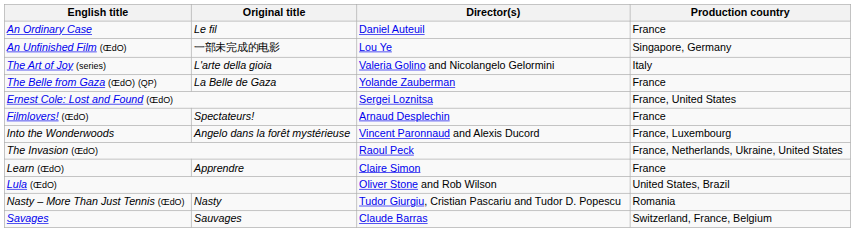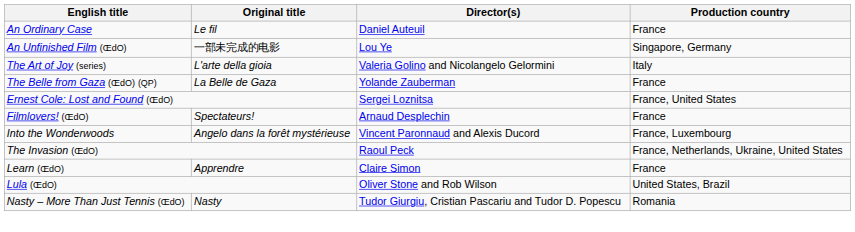- row: Savages | Sauvages | Claude Barras | Switzerland, France, Belgium
